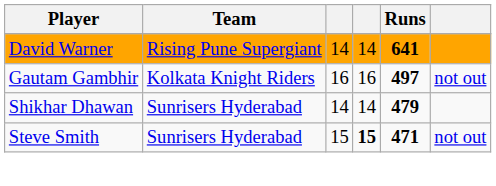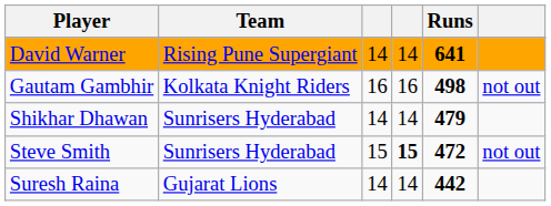Gautam Gambhir | Runs: 497 -> 498
Steve Smith | Runs: 471 -> 472
+ row: Suresh Raina | Gujarat Lions | 14 | 14 | 442
